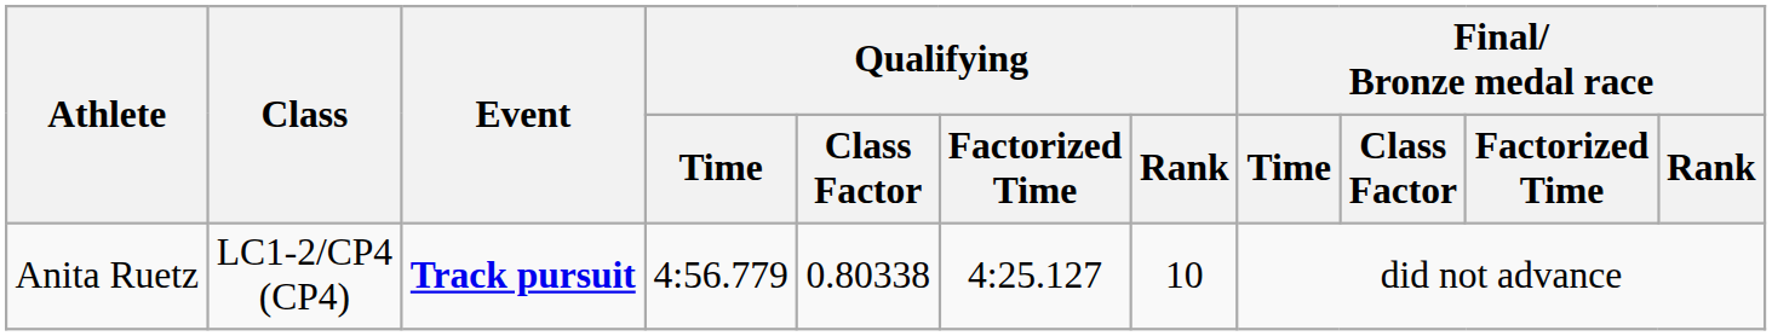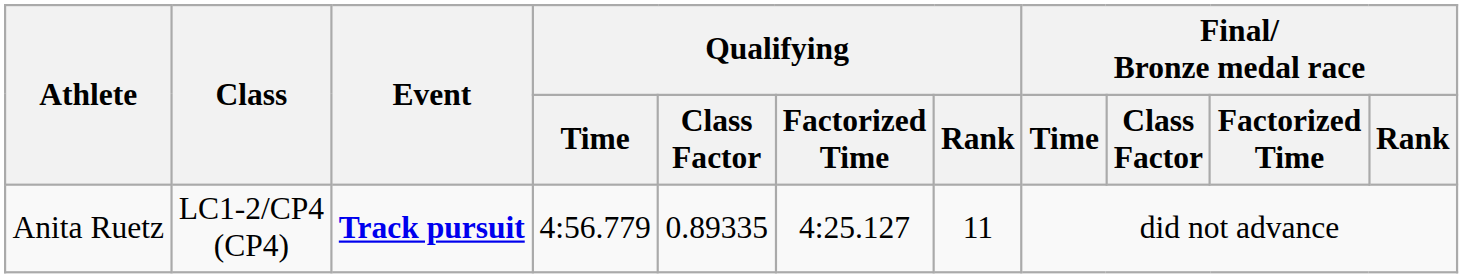Anita Ruetz | Qualifying / Class Factor: 0.80338 -> 0.89335
Anita Ruetz | Qualifying / Rank: 10 -> 11
